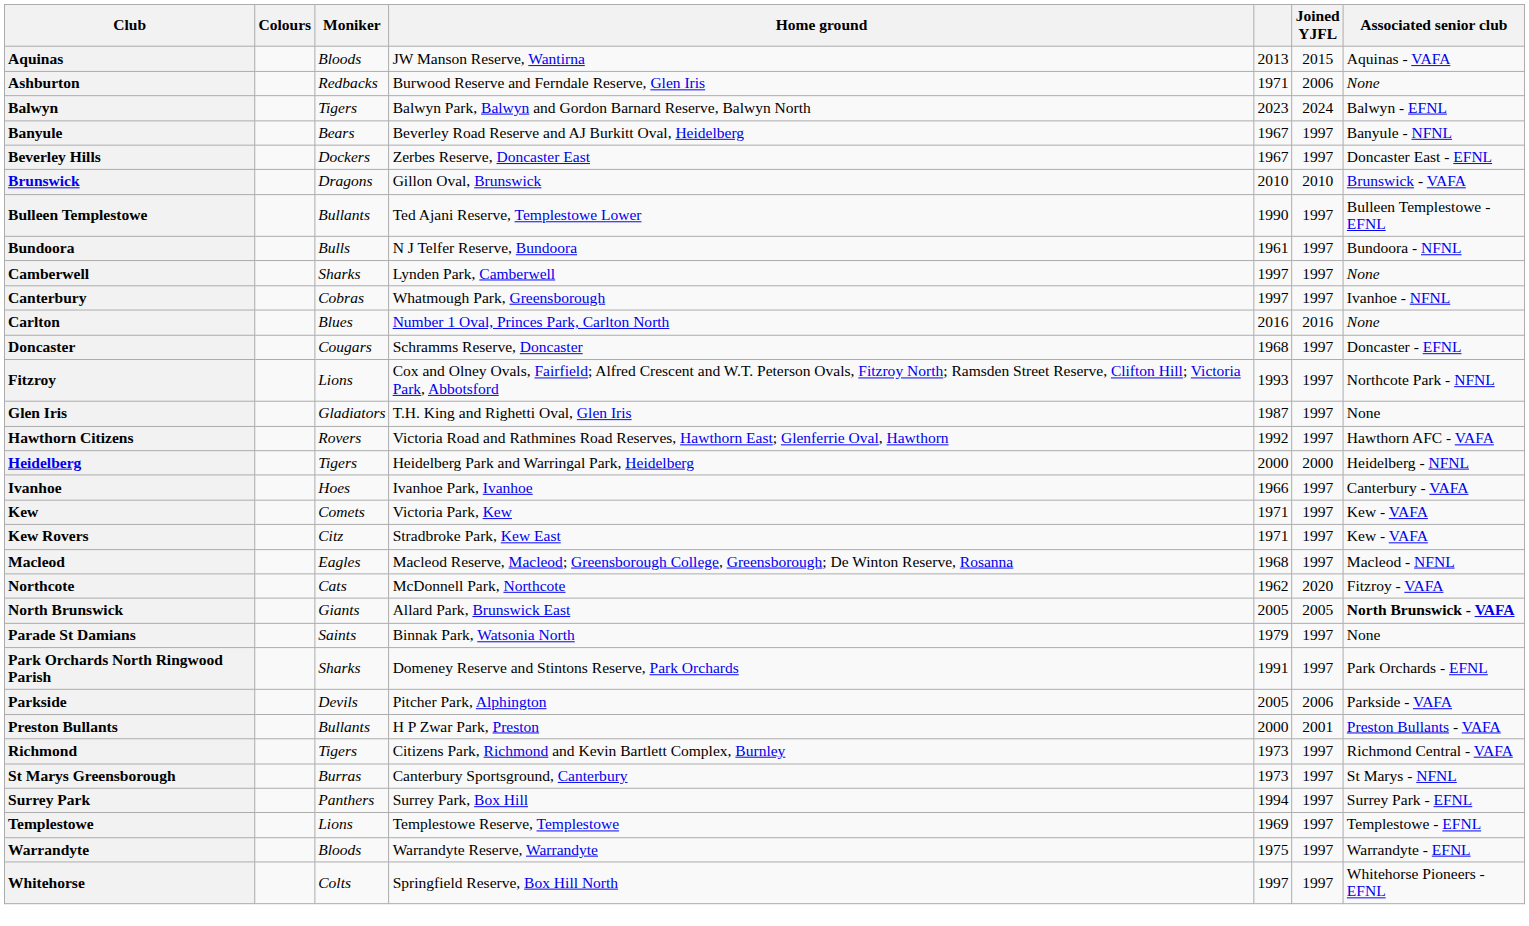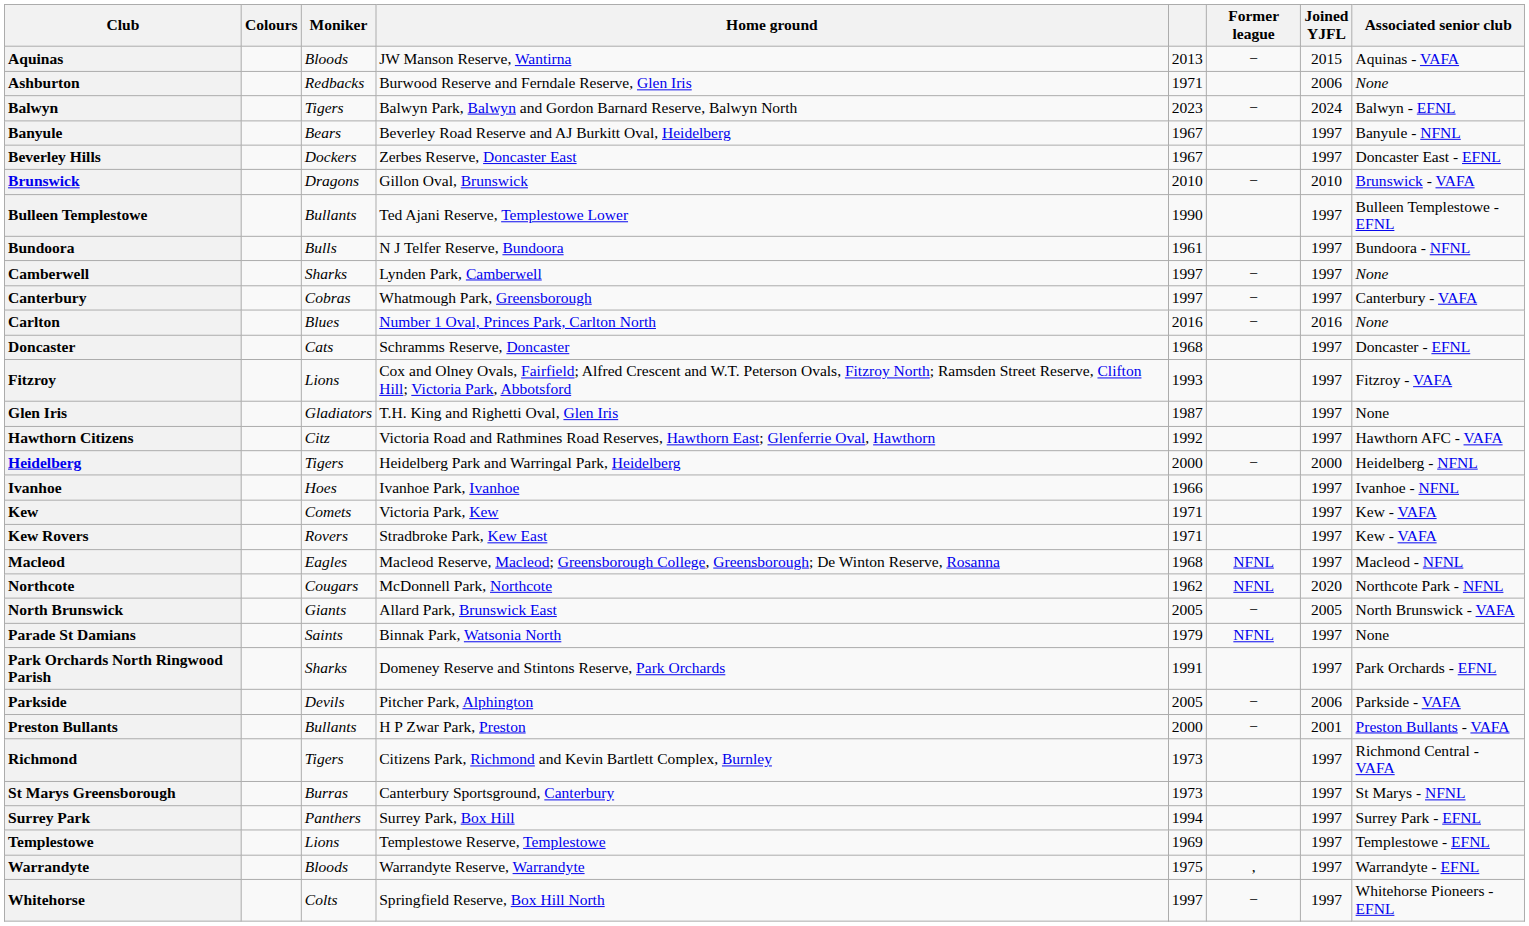+ column: Former league | − | − | − | − | − | − | − | NFNL | NFNL | − | NFNL | − | − | , | −
Canterbury | Associated senior club: Ivanhoe - NFNL -> Canterbury - VAFA
Doncaster | Moniker: Cougars -> Cats
Fitzroy | Associated senior club: Northcote Park - NFNL -> Fitzroy - VAFA
Hawthorn Citizens | Moniker: Rovers -> Citz
Ivanhoe | Associated senior club: Canterbury - VAFA -> Ivanhoe - NFNL
Kew Rovers | Moniker: Citz -> Rovers
Northcote | Moniker: Cats -> Cougars
Northcote | Associated senior club: Fitzroy - VAFA -> Northcote Park - NFNL
North Brunswick | Associated senior club: bold -> normal
